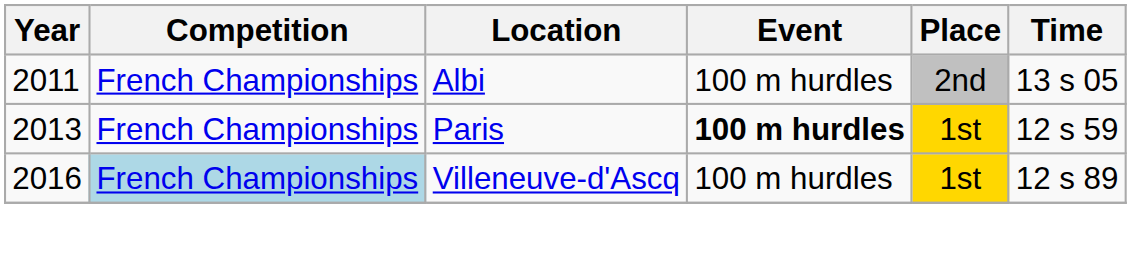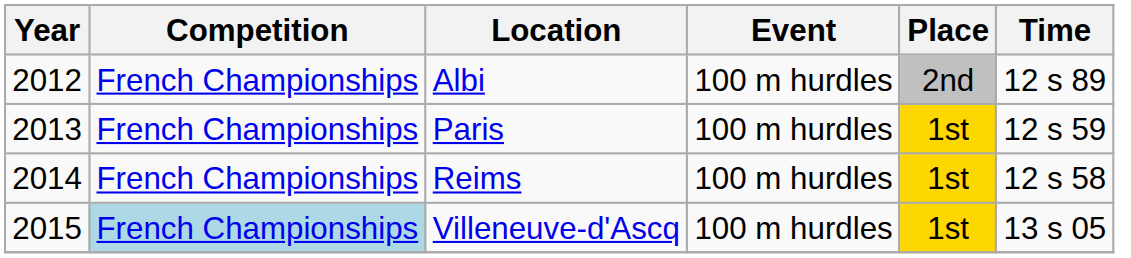Albi | Year: 2011 -> 2012
Albi | Time: 13 s 05 -> 12 s 89
Paris | Event: bold -> normal
+ row: 2014 | French Championships | Reims | 100 m hurdles | 1st | 12 s 58
Villeneuve-d'Ascq | Year: 2016 -> 2015
Villeneuve-d'Ascq | Time: 12 s 89 -> 13 s 05
